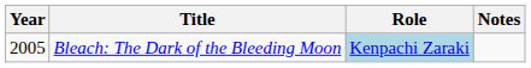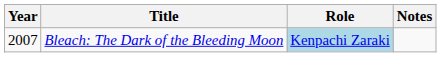Bleach: The Dark of the Bleeding Moon | Year: 2005 -> 2007
